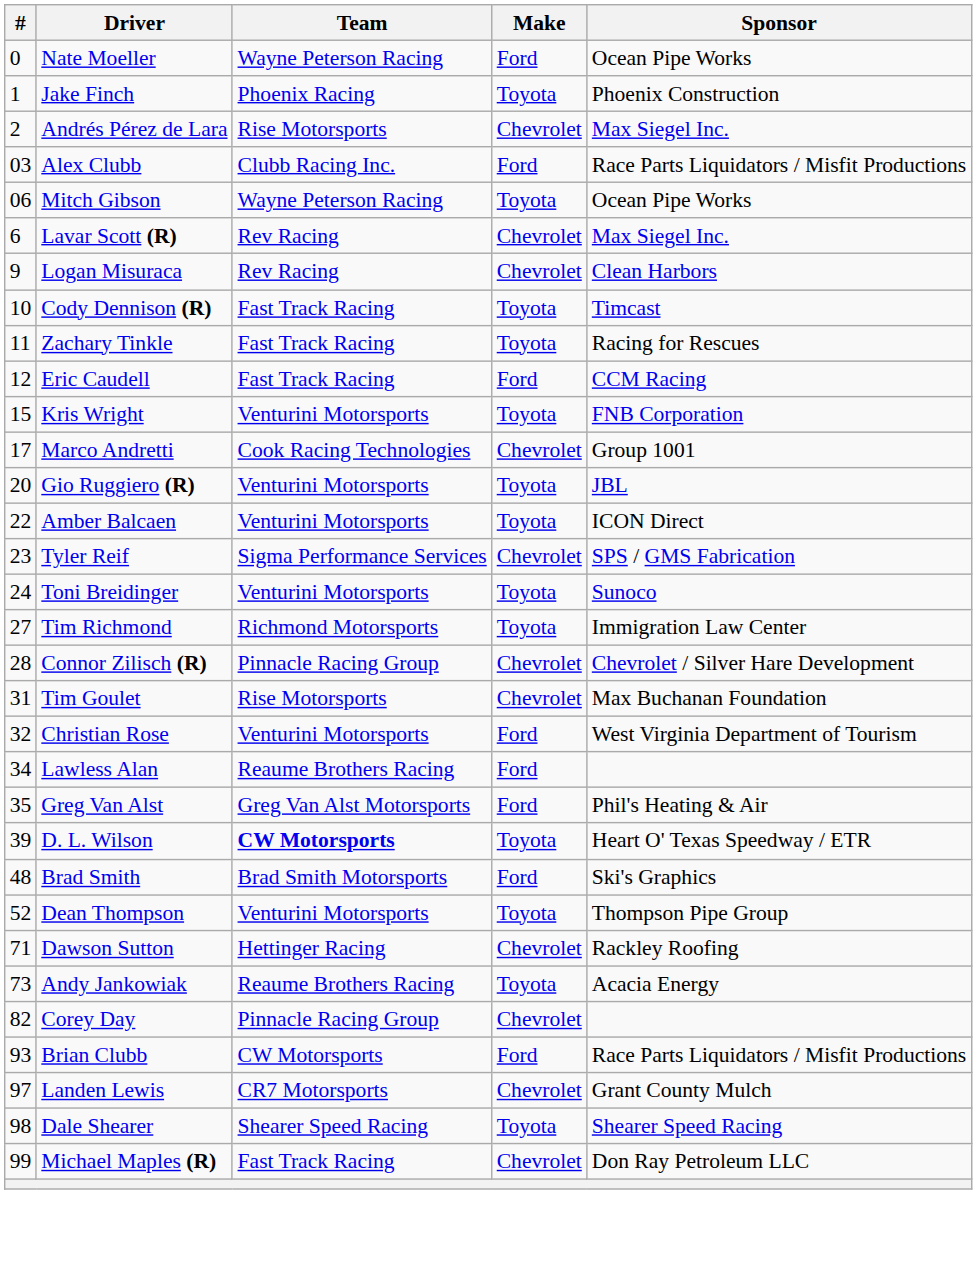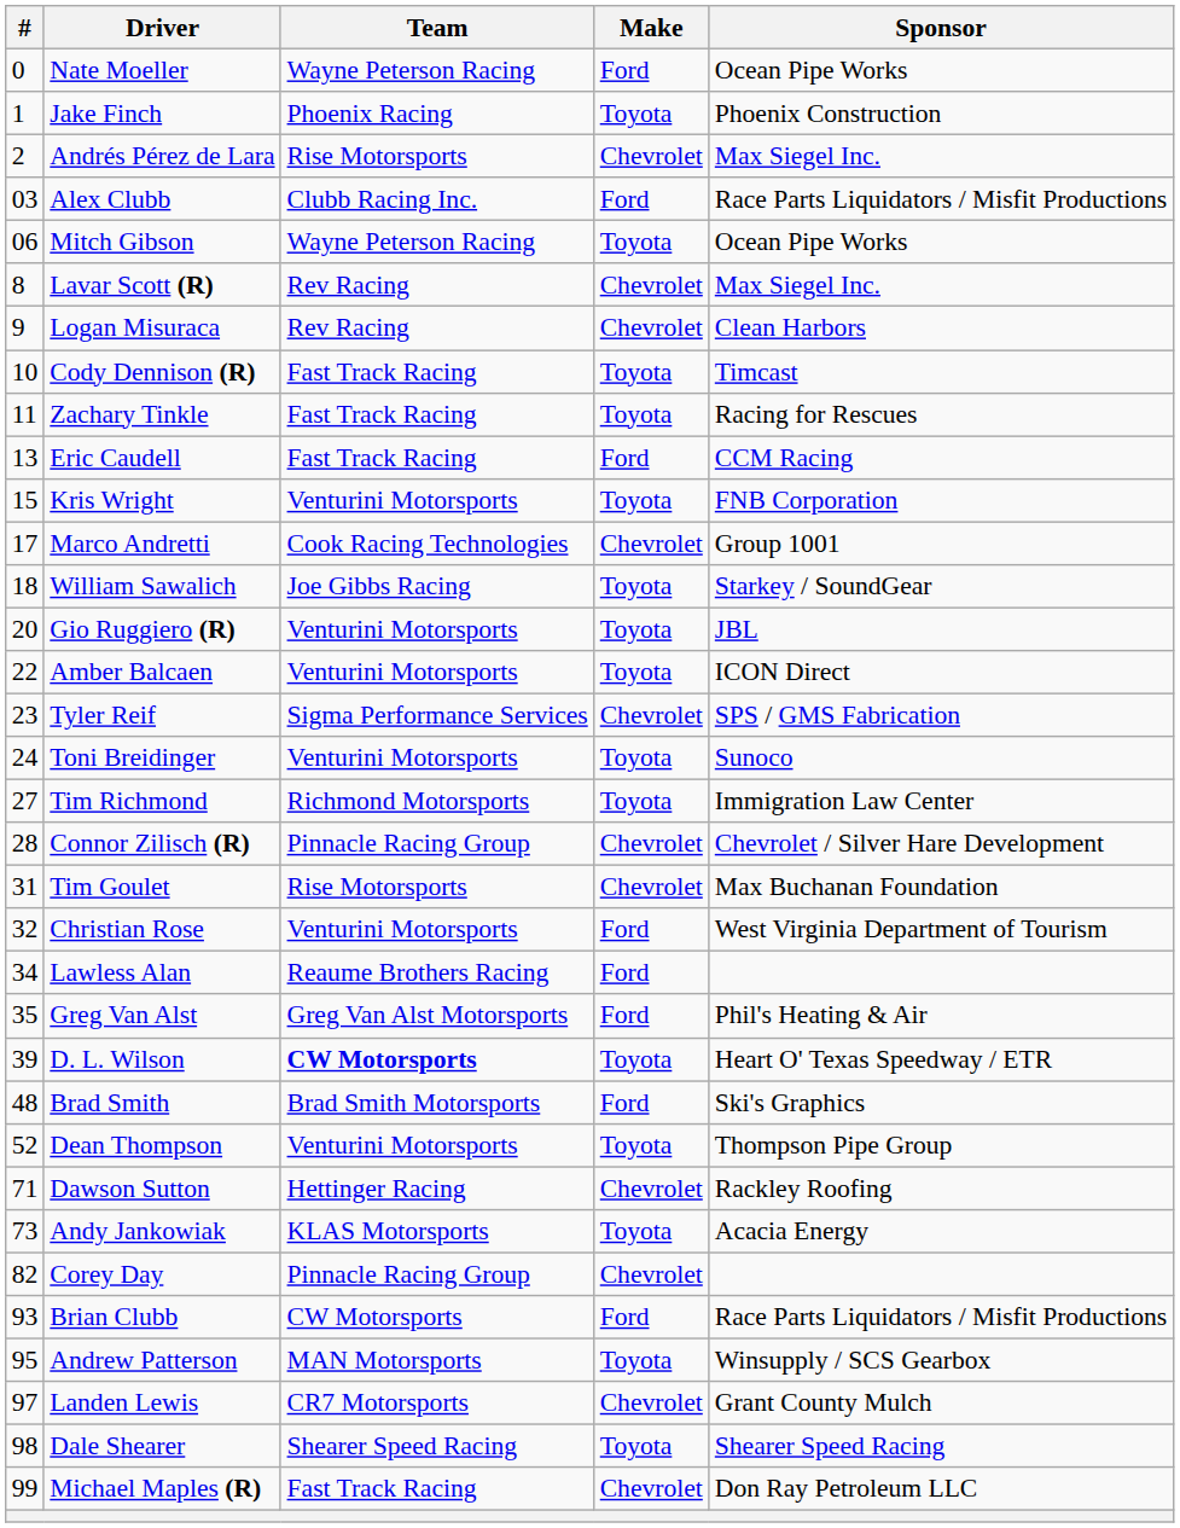Lavar Scott (R) | #: 6 -> 8
Eric Caudell | #: 12 -> 13
+ row: 18 | William Sawalich | Joe Gibbs Racing | Toyota | Starkey / SoundGear
Andy Jankowiak | Team: Reaume Brothers Racing -> KLAS Motorsports
+ row: 95 | Andrew Patterson | MAN Motorsports | Toyota | Winsupply / SCS Gearbox
